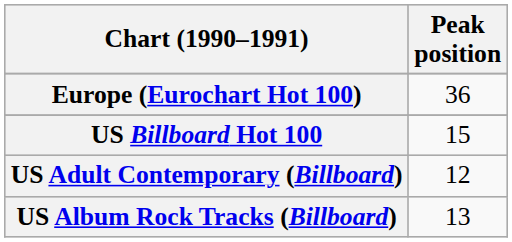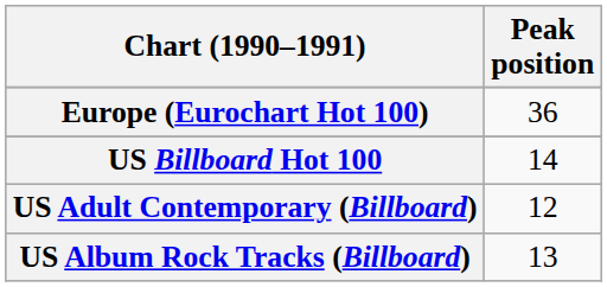US Billboard Hot 100 | Peak position: 15 -> 14
